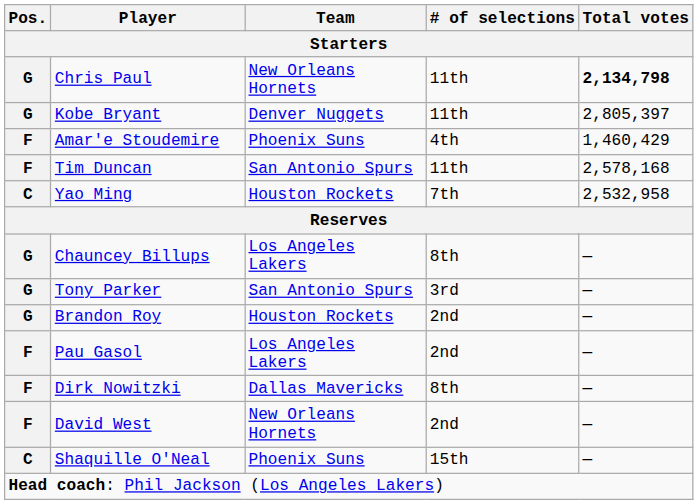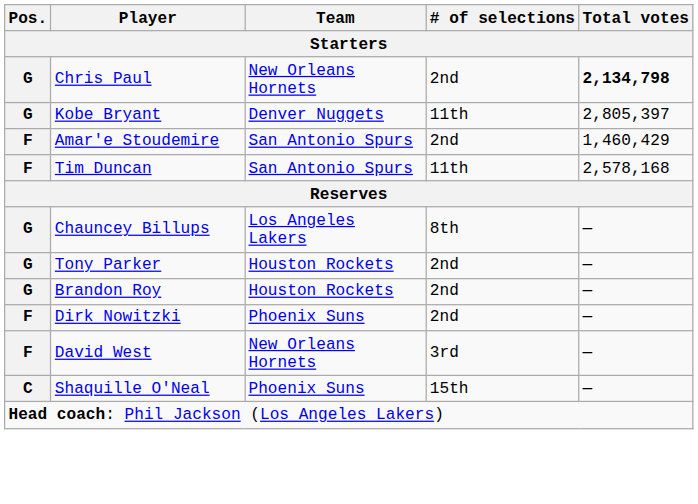Chris Paul | # of selections: 11th -> 2nd
Amar'e Stoudemire | Team: Phoenix Suns -> San Antonio Spurs
Amar'e Stoudemire | # of selections: 4th -> 2nd
- row: C | Yao Ming | Houston Rockets | 7th | 2,532,958
Tony Parker | Team: San Antonio Spurs -> Houston Rockets
Tony Parker | # of selections: 3rd -> 2nd
- row: F | Pau Gasol | Los Angeles Lakers | 2nd | —
Dirk Nowitzki | Team: Dallas Mavericks -> Phoenix Suns
Dirk Nowitzki | # of selections: 8th -> 2nd
David West | # of selections: 2nd -> 3rd
